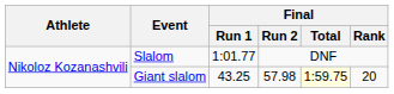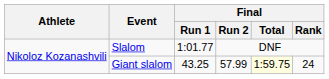Giant slalom | Final / Run 2: 57.98 -> 57.99
Giant slalom | Final / Rank: 20 -> 24
